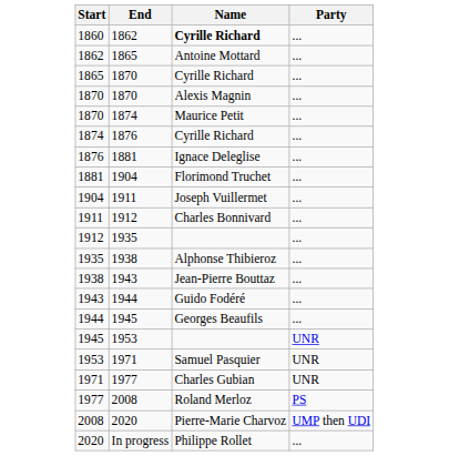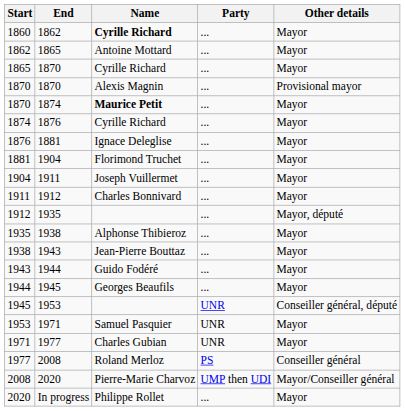+ column: Other details | Mayor | Mayor | Mayor | Provisional mayor | Mayor | Mayor | Mayor | Mayor | Mayor | Mayor | Mayor, député | Mayor | Mayor | Mayor | Mayor | Conseiller général, député | Mayor | Mayor | Conseiller général | Mayor/Conseiller général | Mayor
1870 / 1874 | Name: normal -> bold
